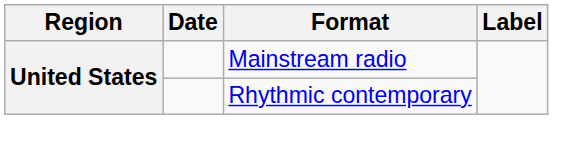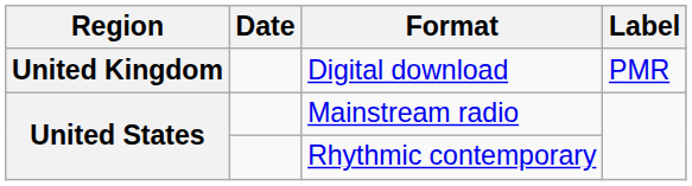+ row: United Kingdom | Digital download | PMR
